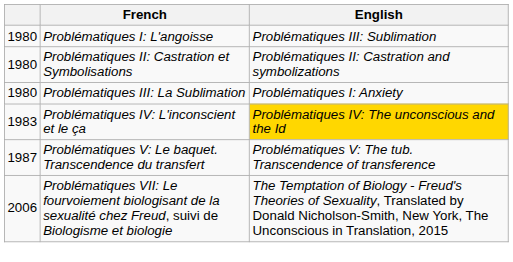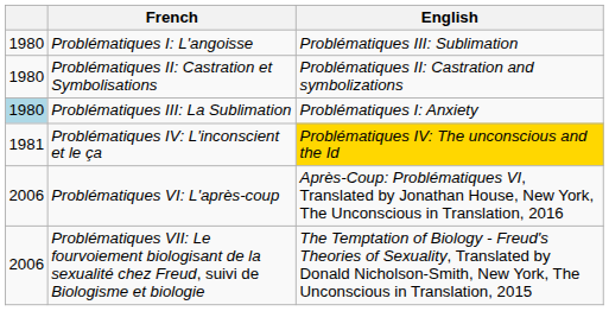Problématiques III: La Sublimation | column 1: no background -> lightblue background
Problématiques IV: L'inconscient et le ça | column 1: 1983 -> 1981
- row: 1987 | Problématiques V: Le baquet. Transcendence du transfert | Problématiques V: The tub. Transcendence of transference
+ row: 2006 | Problématiques VI: L'après-coup | Après-Coup: Problématiques VI, Translated by Jonathan House, New York, The Unconscious in Translation, 2016
